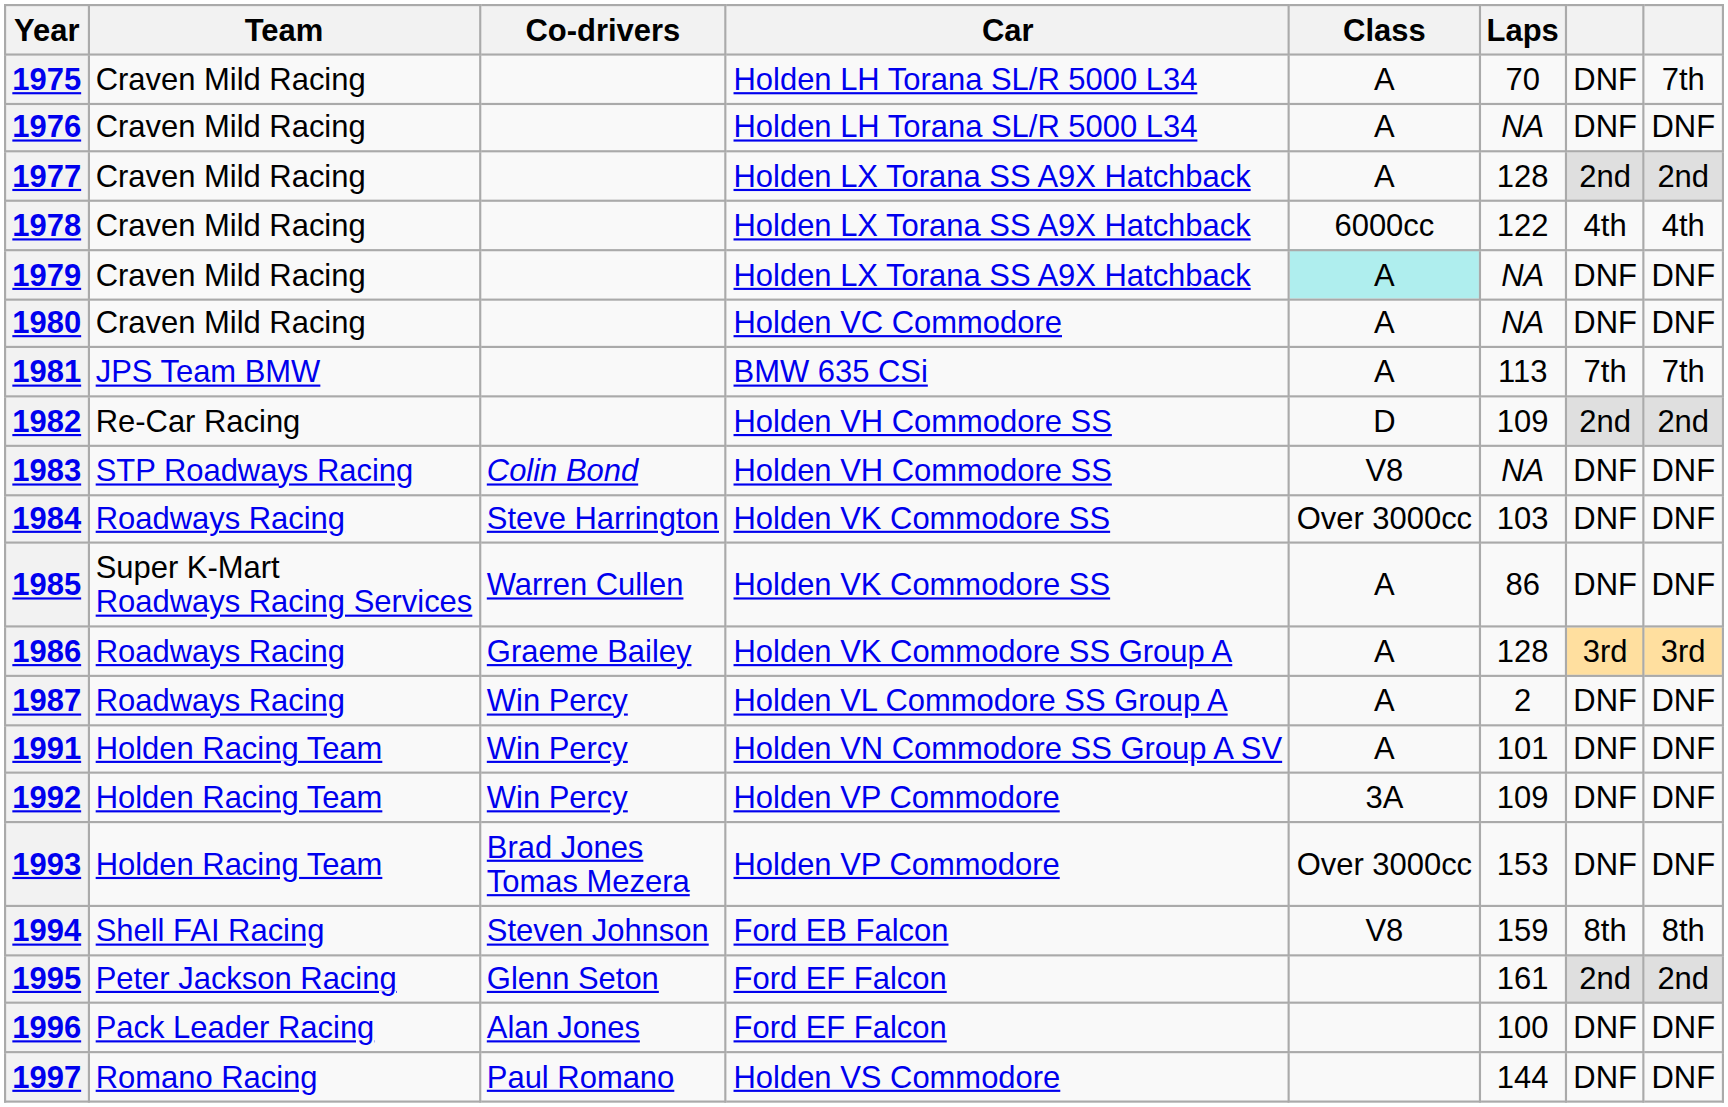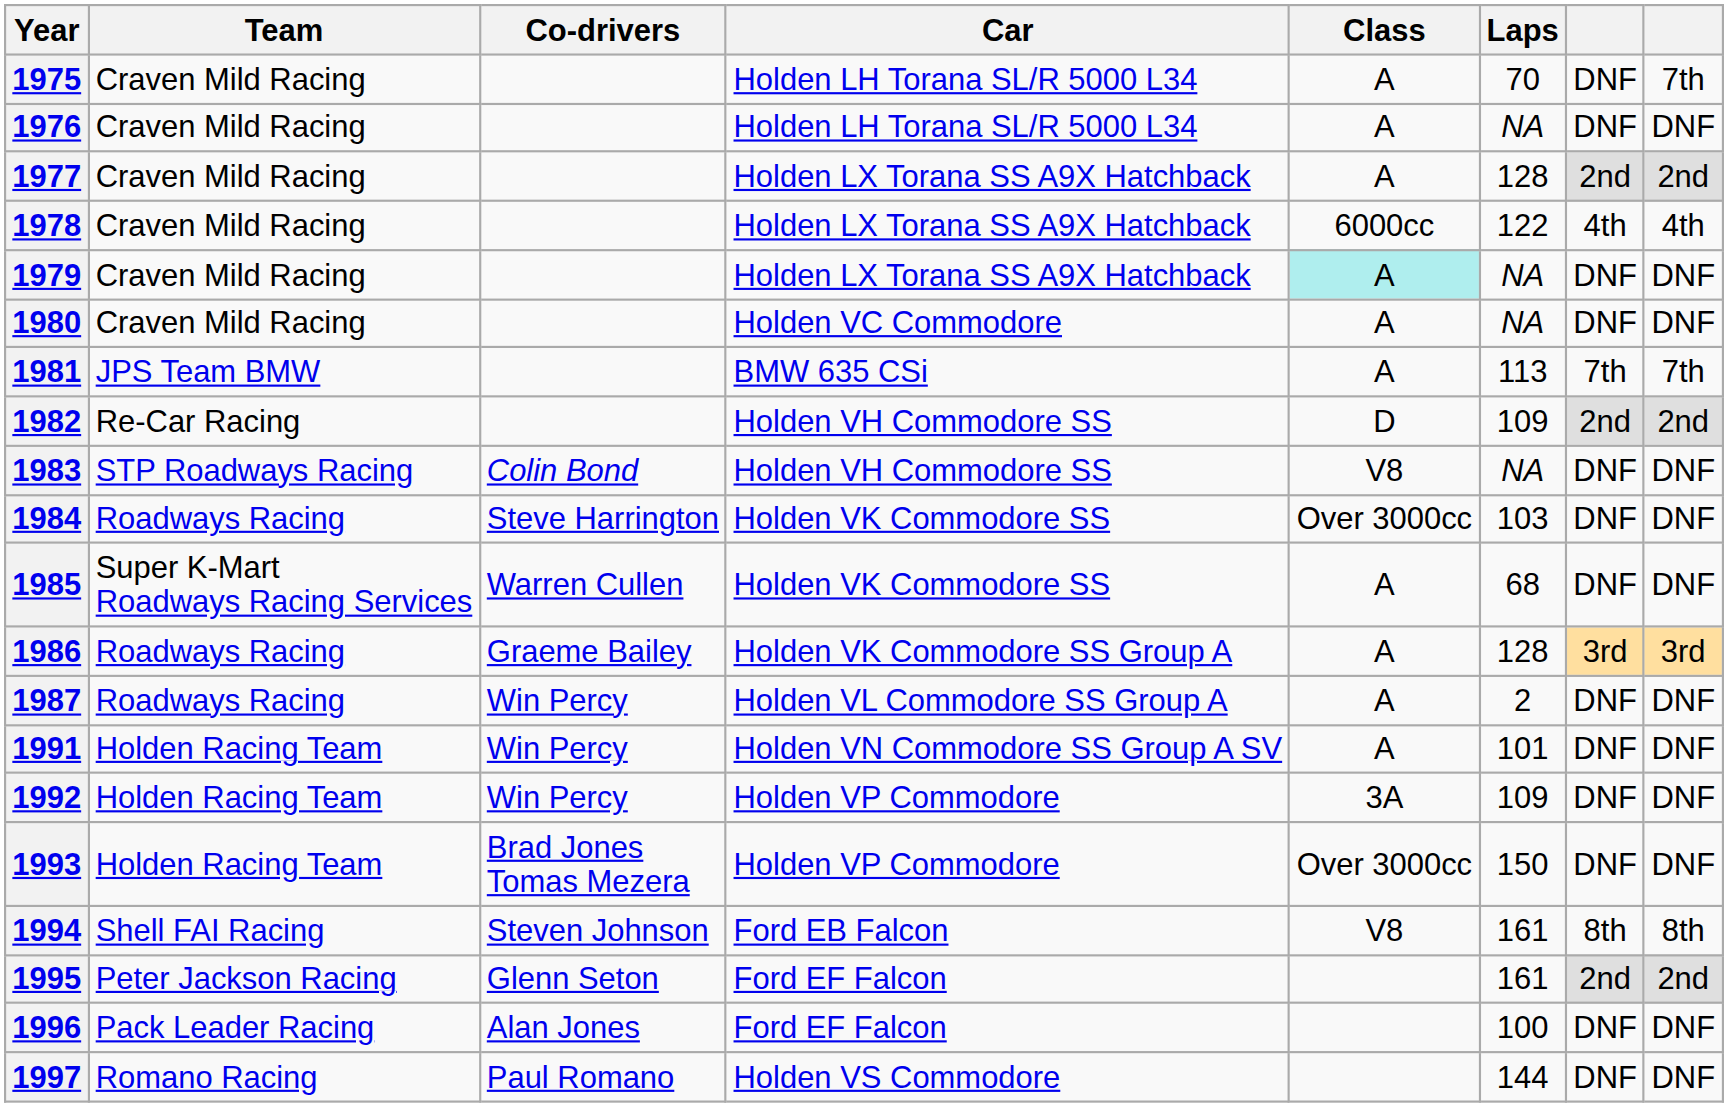1985 | Laps: 86 -> 68
1993 | Laps: 153 -> 150
1994 | Laps: 159 -> 161
